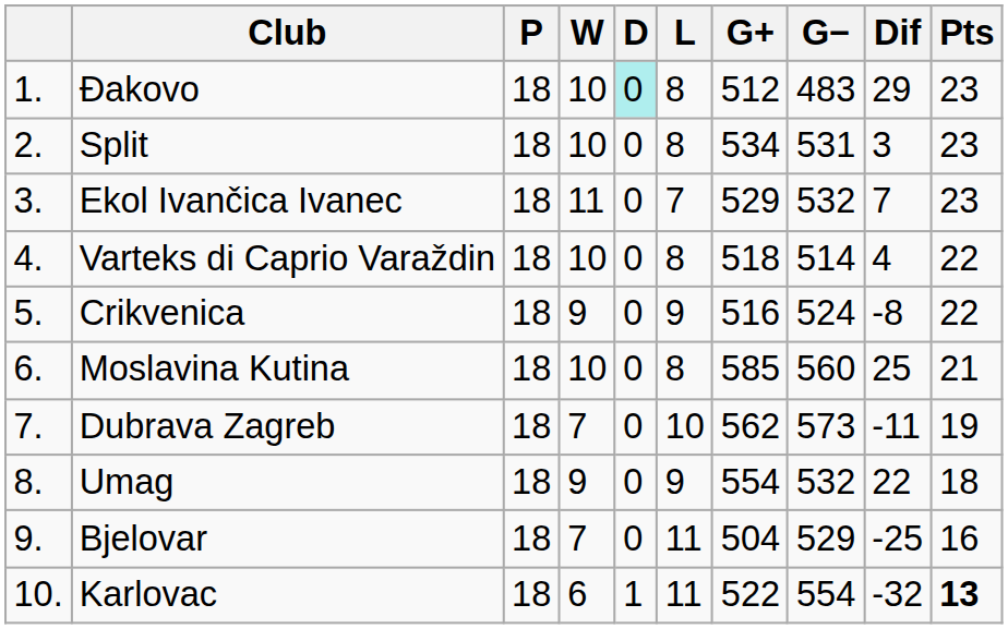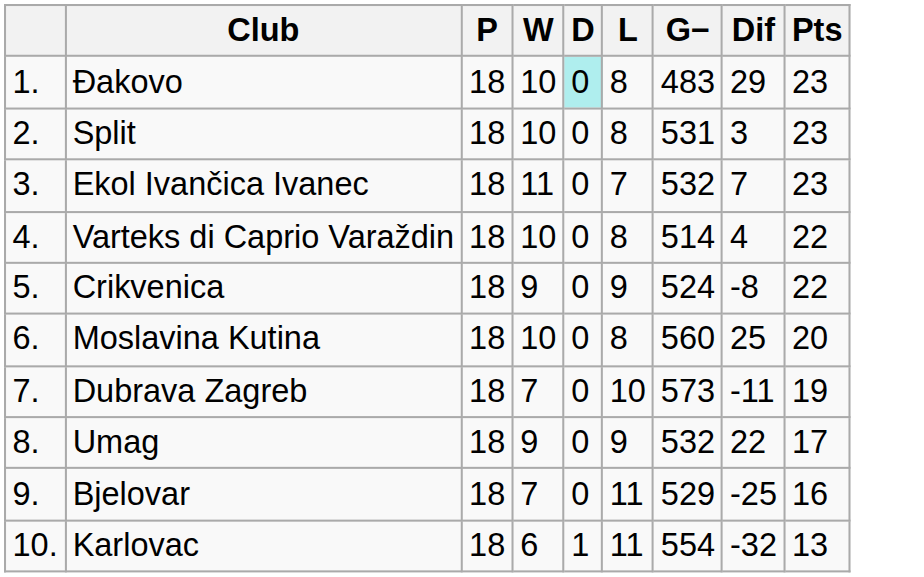- column: G+ | 512 | 534 | 529 | 518 | 516 | 585 | 562 | 554 | 504 | 522
Moslavina Kutina | Pts: 21 -> 20
Umag | Pts: 18 -> 17
Karlovac | Pts: bold -> normal
